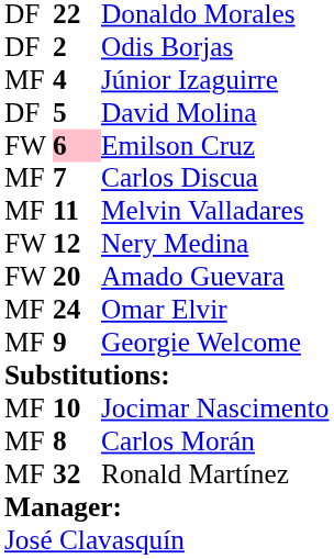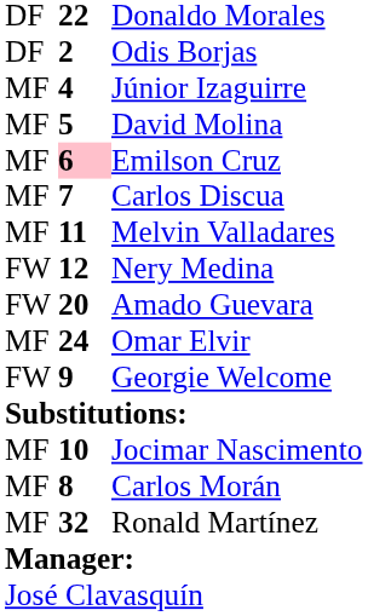David Molina | column 1: DF -> MF
Emilson Cruz | column 1: FW -> MF
Georgie Welcome | column 1: MF -> FW
